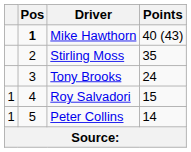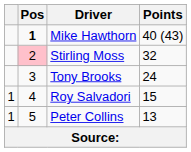Stirling Moss | Pos: no background -> pink background
Stirling Moss | Points: 35 -> 32
Peter Collins | Points: 14 -> 13
